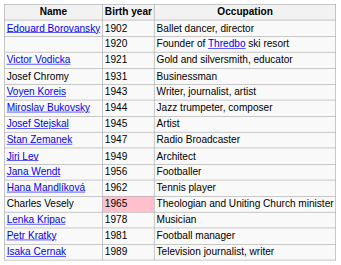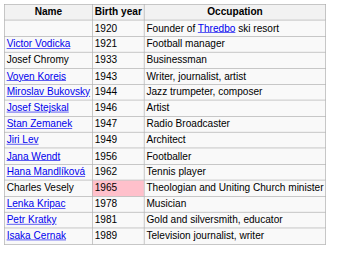- row: Edouard Borovansky | 1902 | Ballet dancer, director
Victor Vodicka | Occupation: Gold and silversmith, educator -> Football manager
Josef Chromy | Birth year: 1931 -> 1933
Josef Stejskal | Birth year: 1945 -> 1946
Petr Kratky | Occupation: Football manager -> Gold and silversmith, educator
